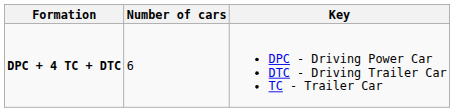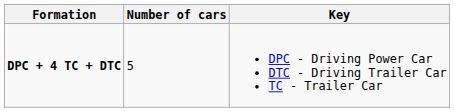DPC + 4 TC + DTC | Number of cars: 6 -> 5
